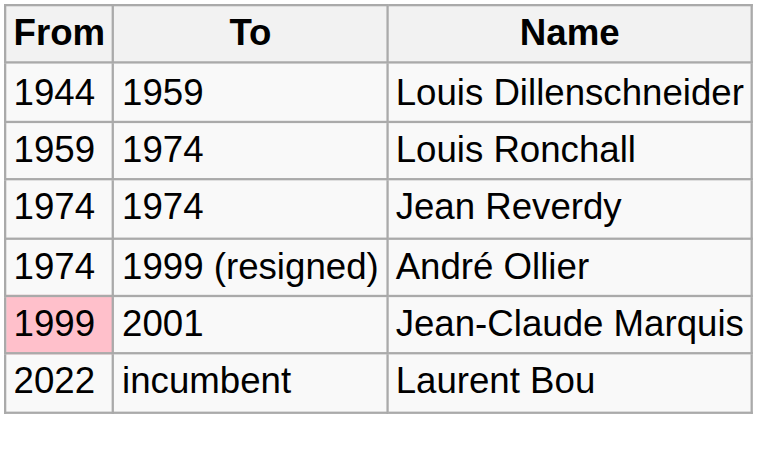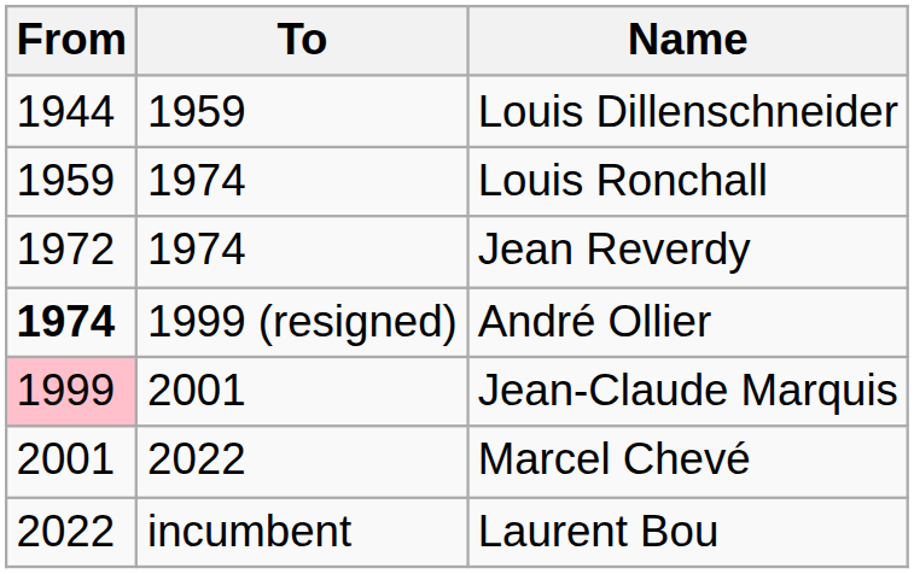Jean Reverdy | From: 1974 -> 1972
André Ollier | From: normal -> bold
+ row: 2001 | 2022 | Marcel Chevé
